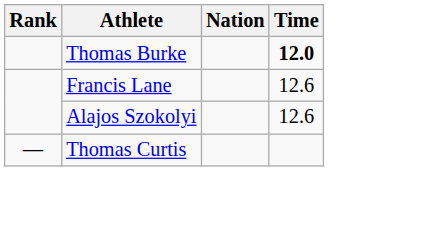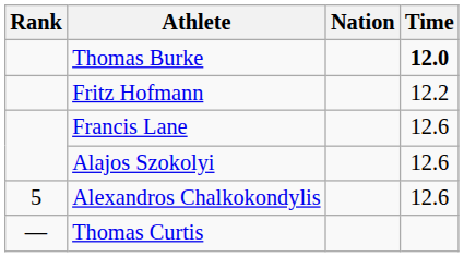+ row: Fritz Hofmann | 12.2
+ row: 5 | Alexandros Chalkokondylis | 12.6
